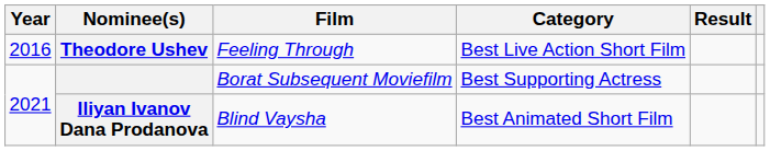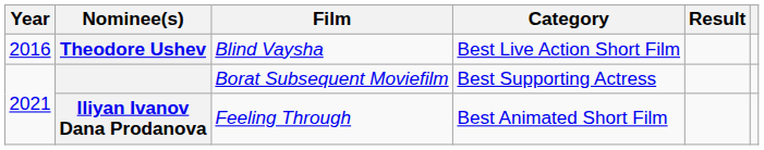Theodore Ushev | Film: Feeling Through -> Blind Vaysha
Iliyan Ivanov Dana Prodanova | Film: Blind Vaysha -> Feeling Through
